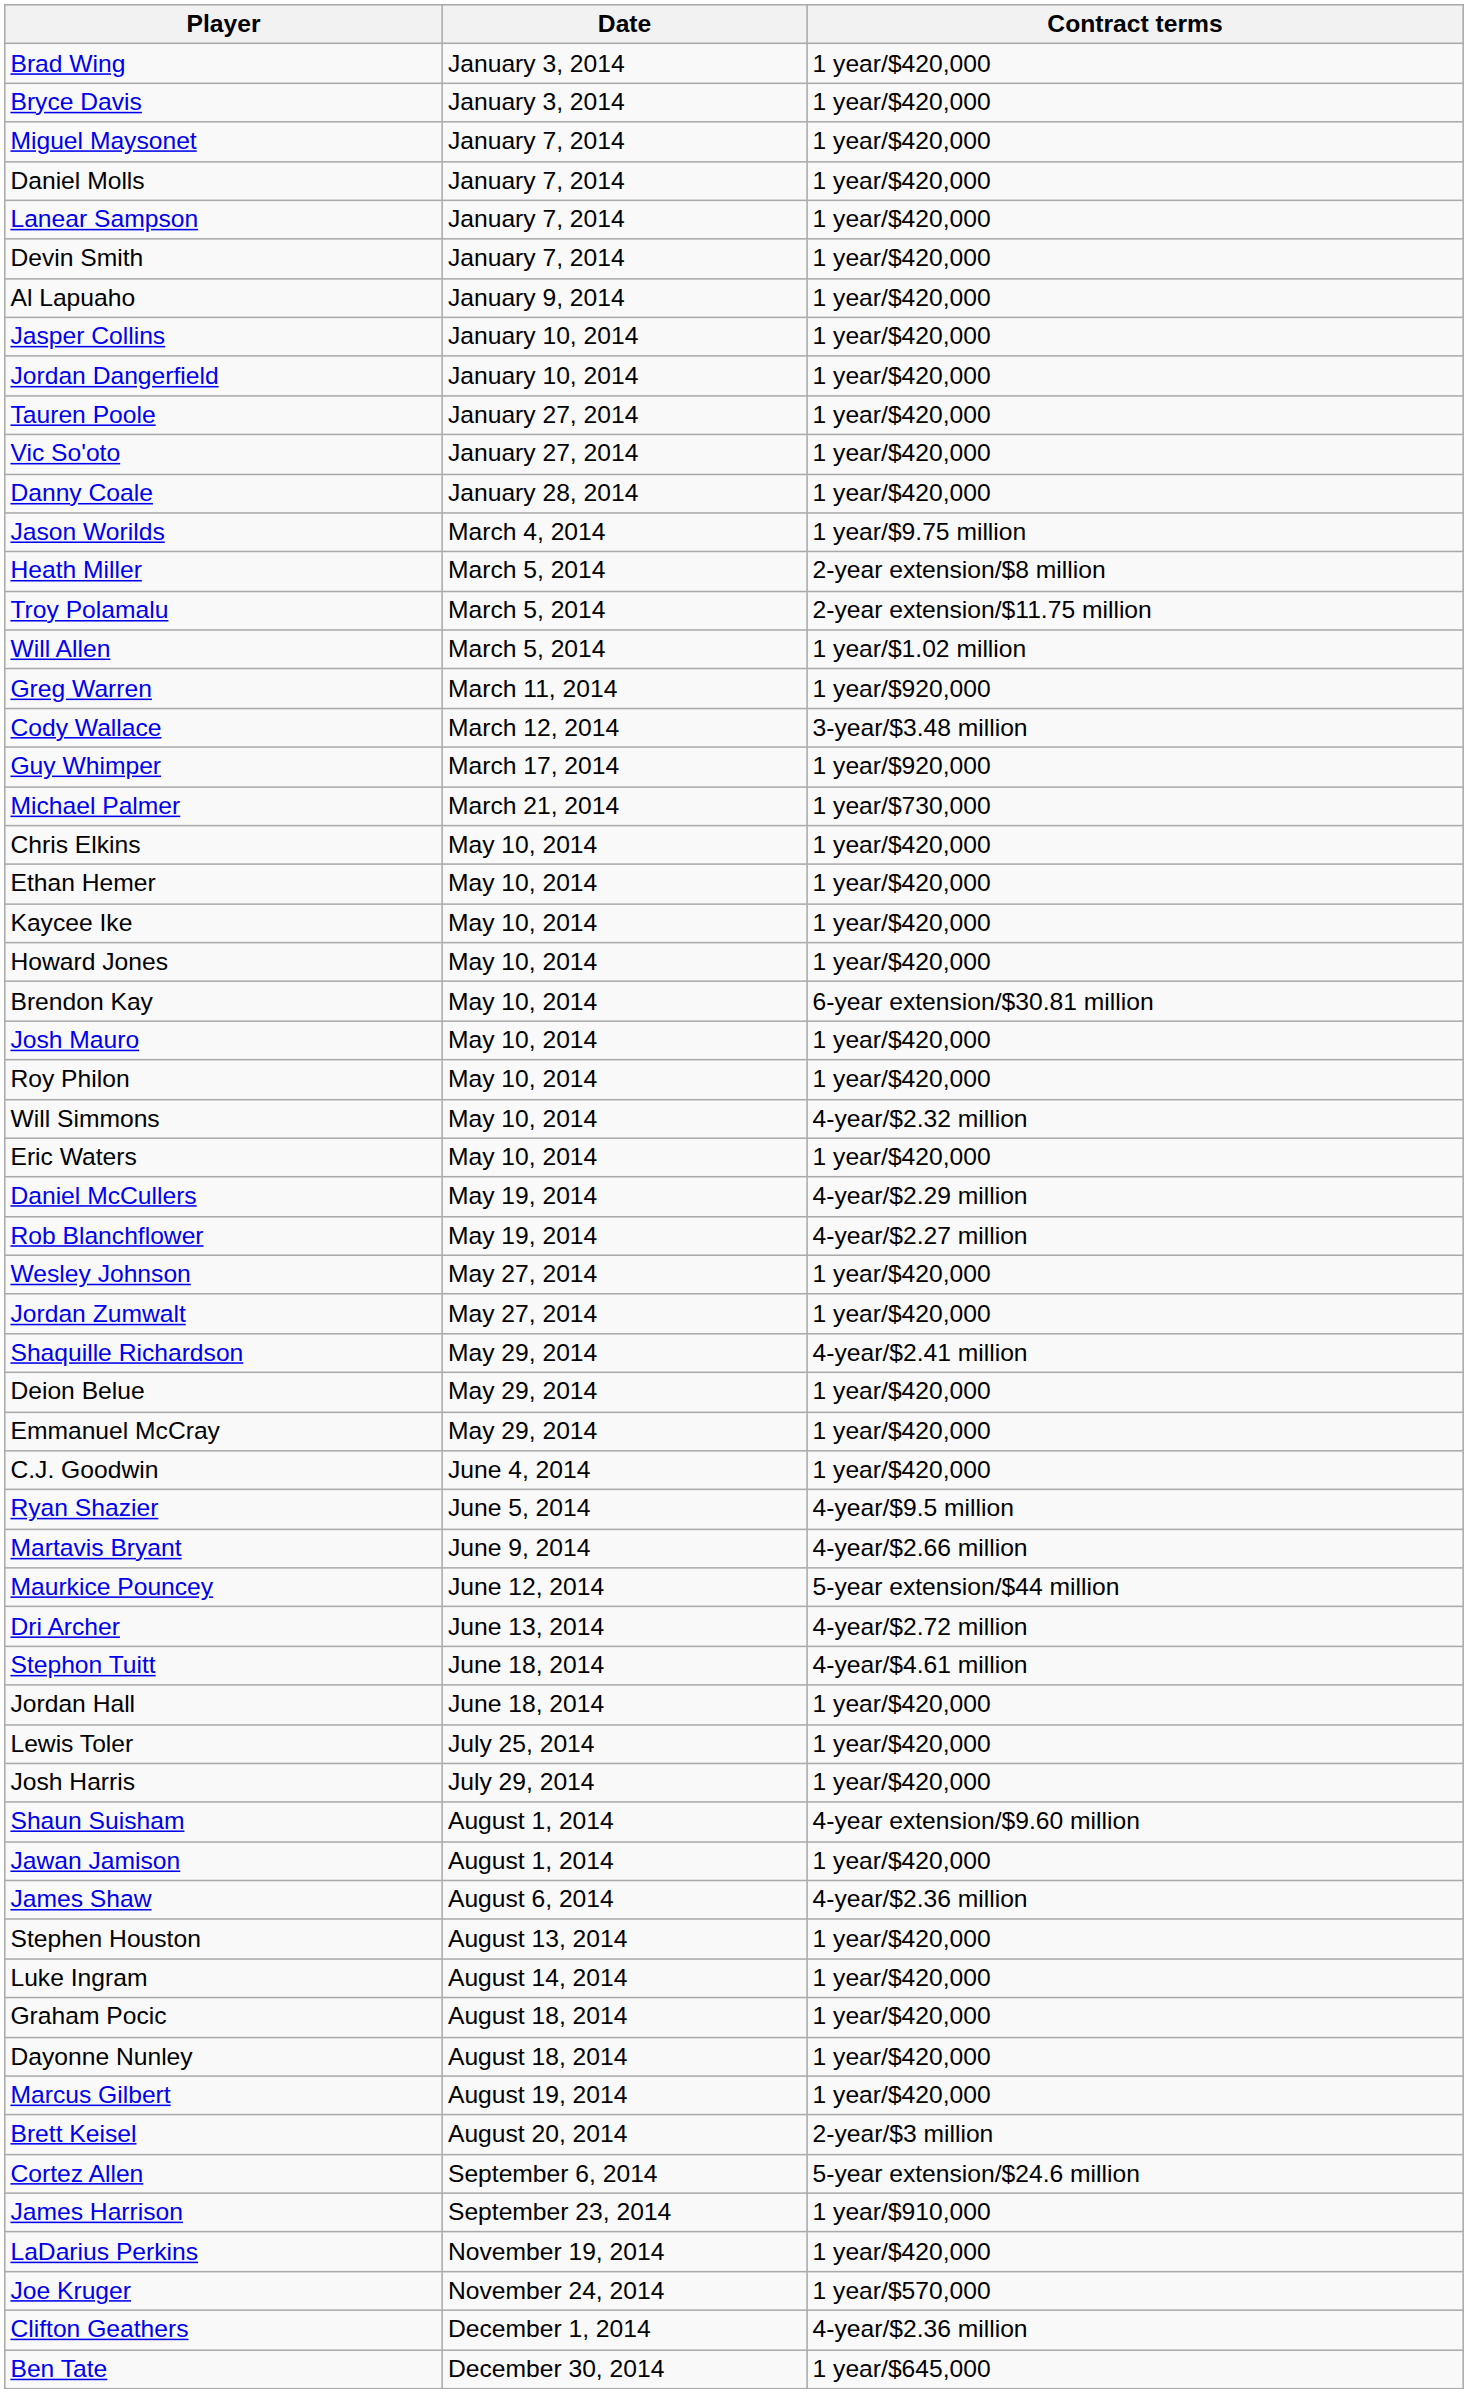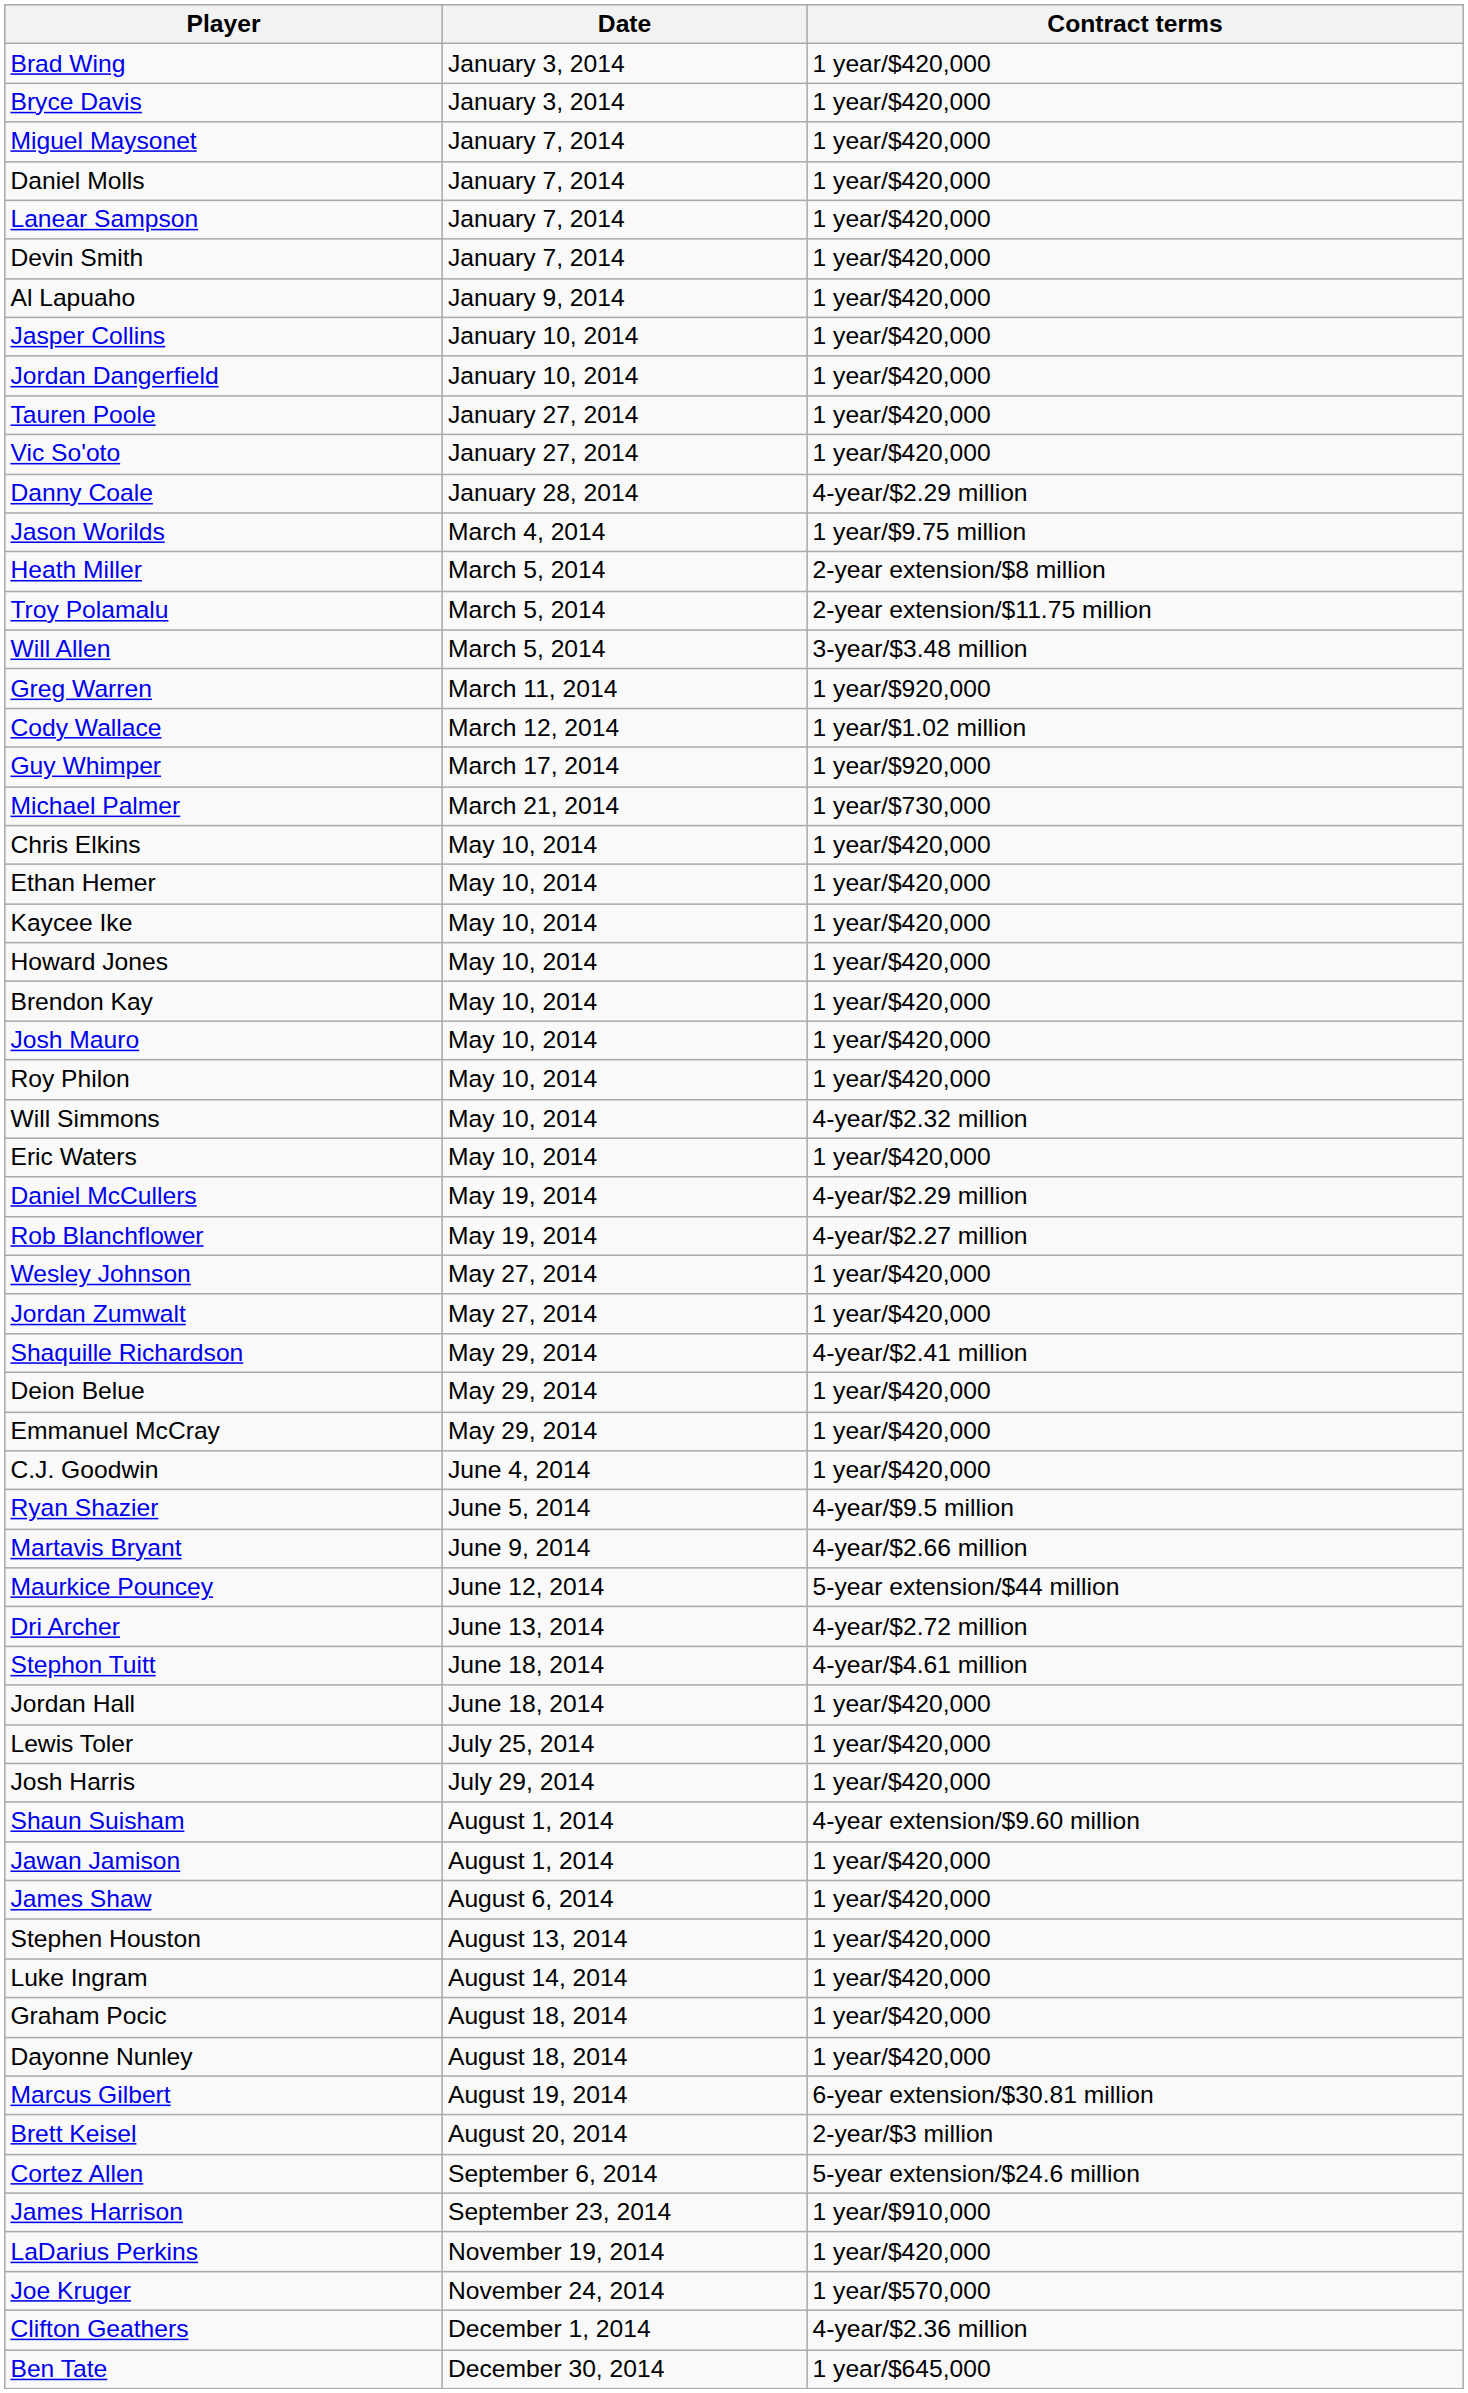Danny Coale | Contract terms: 1 year/$420,000 -> 4-year/$2.29 million
Will Allen | Contract terms: 1 year/$1.02 million -> 3-year/$3.48 million
Cody Wallace | Contract terms: 3-year/$3.48 million -> 1 year/$1.02 million
Brendon Kay | Contract terms: 6-year extension/$30.81 million -> 1 year/$420,000
James Shaw | Contract terms: 4-year/$2.36 million -> 1 year/$420,000
Marcus Gilbert | Contract terms: 1 year/$420,000 -> 6-year extension/$30.81 million
